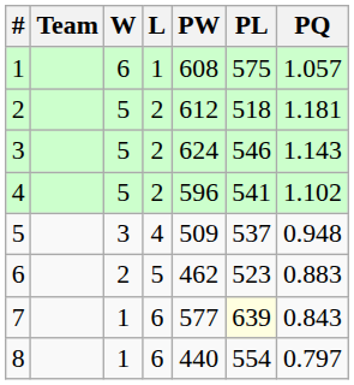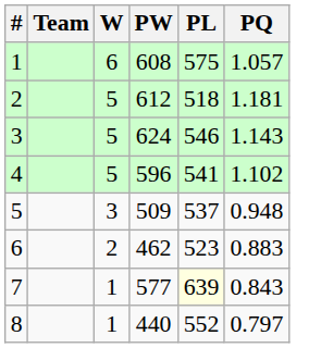- column: L | 1 | 2 | 2 | 2 | 4 | 5 | 6 | 6
8 | PL: 554 -> 552
